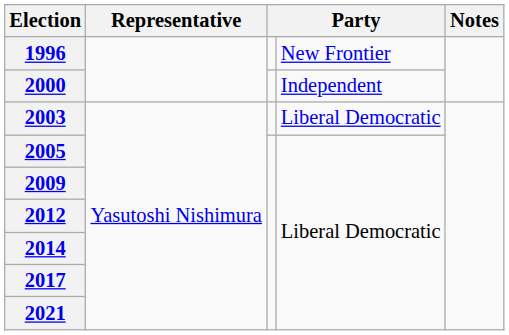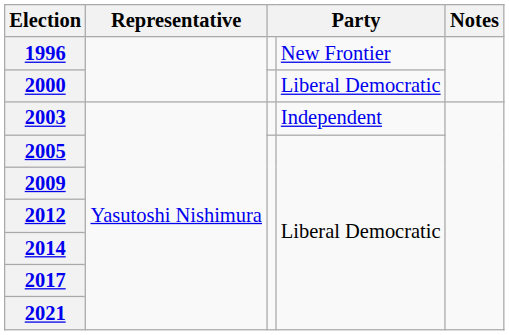2000 | column 4: Independent -> Liberal Democratic
2003 | column 4: Liberal Democratic -> Independent
